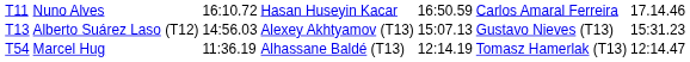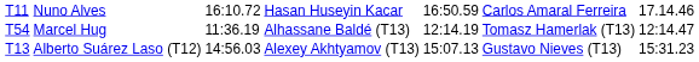rows swapped: Alberto Suárez Laso (T12) <-> Marcel Hug
